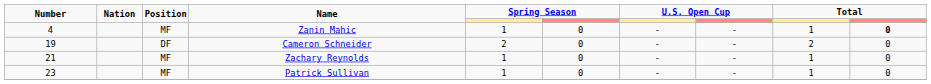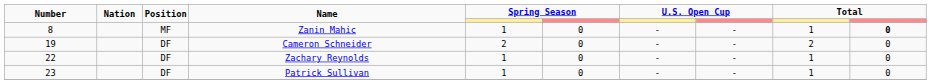Zanin Mahic | Number: 4 -> 8
Zachary Reynolds | Number: 21 -> 22
Zachary Reynolds | Position: MF -> DF
Patrick Sullivan | Position: MF -> DF
